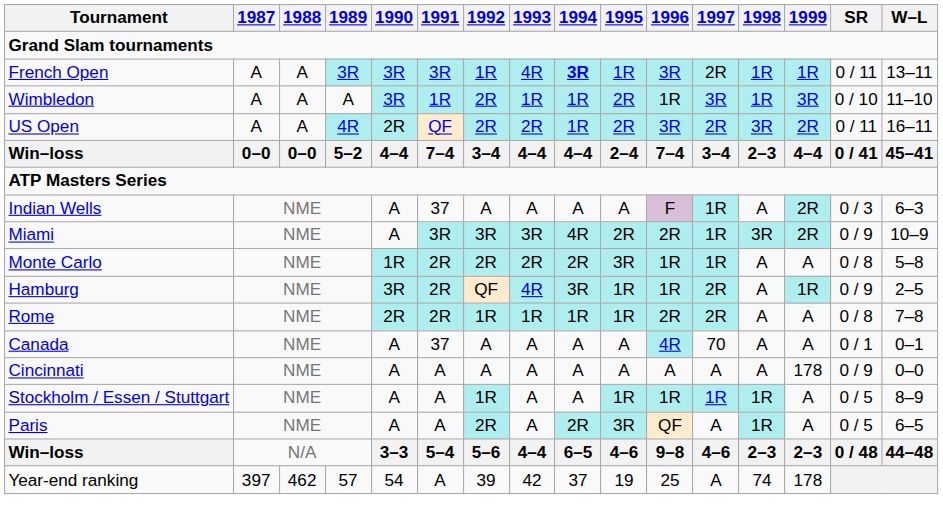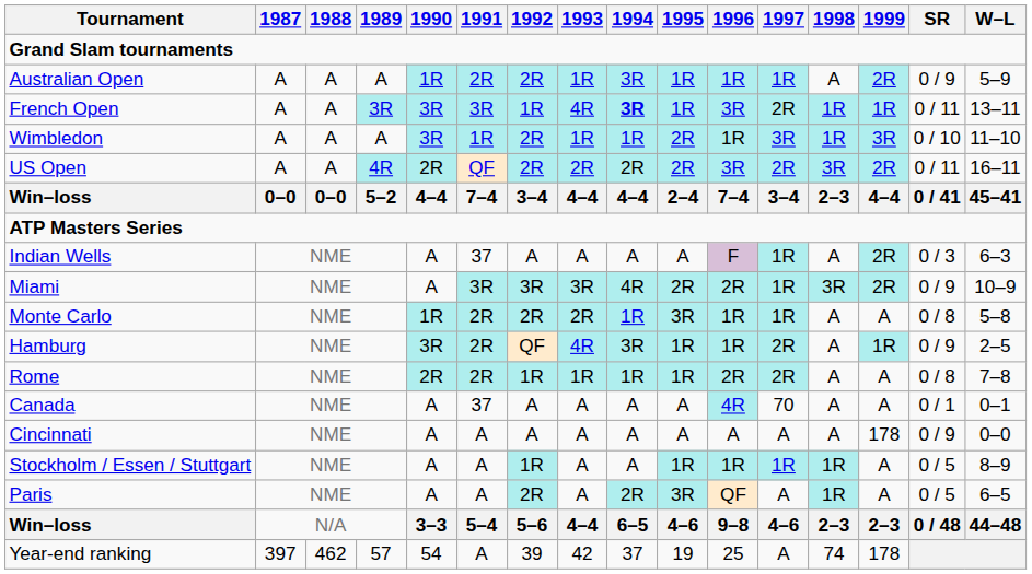+ row: Australian Open | A | A | A | 1R | 2R | 2R | 1R | 3R | 1R | 1R | 1R | A | 2R | 0 / 9 | 5–9
US Open | 1994: 1R -> 2R
Monte Carlo | 1994: 2R -> 1R
